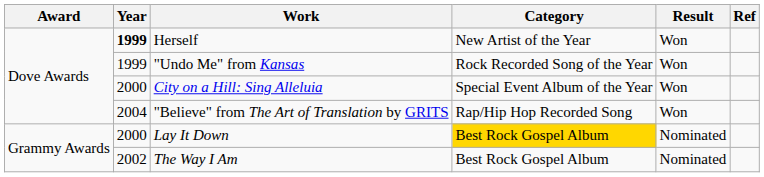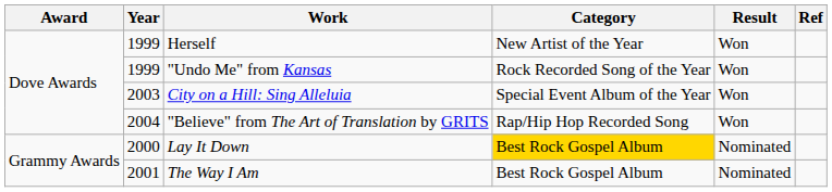Herself | Year: bold -> normal
City on a Hill: Sing Alleluia | Year: 2000 -> 2003
The Way I Am | Year: 2002 -> 2001
